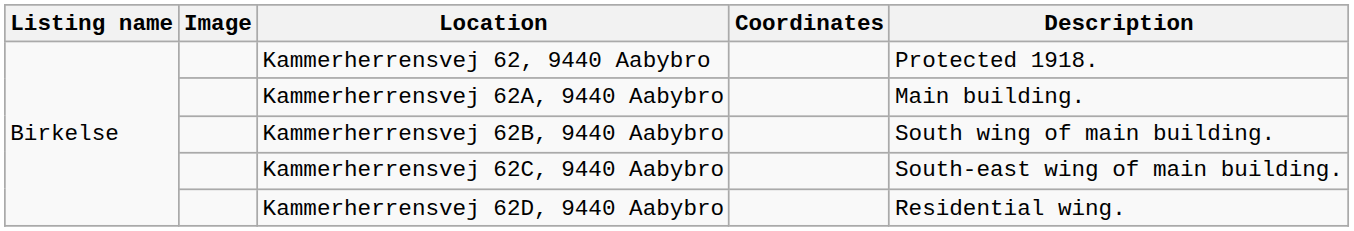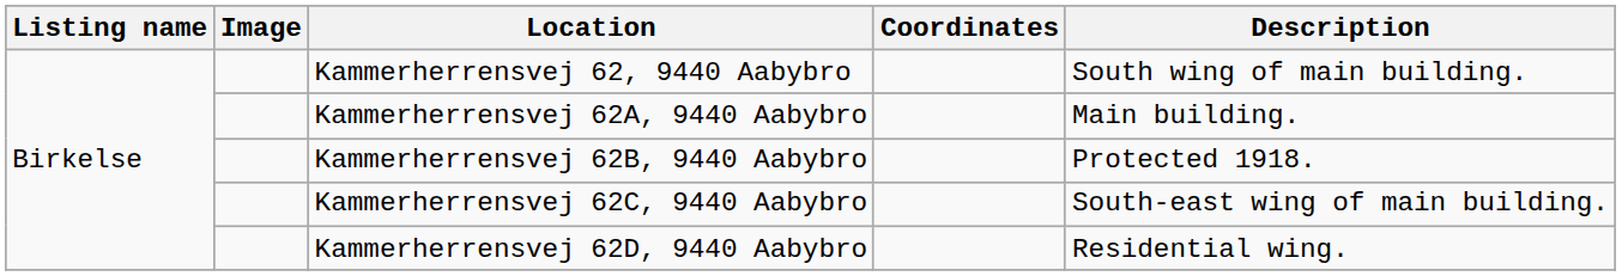Kammerherrensvej 62, 9440 Aabybro | Description: Protected 1918. -> South wing of main building.
Kammerherrensvej 62B, 9440 Aabybro | Description: South wing of main building. -> Protected 1918.
